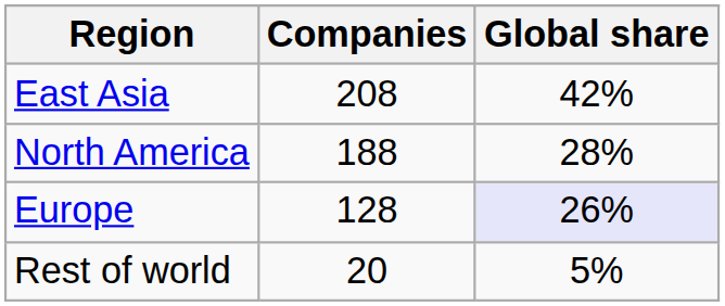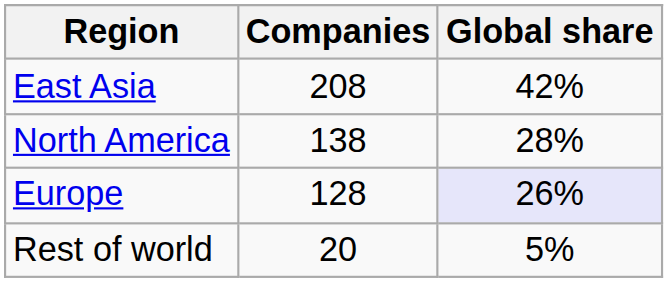North America | Companies: 188 -> 138
